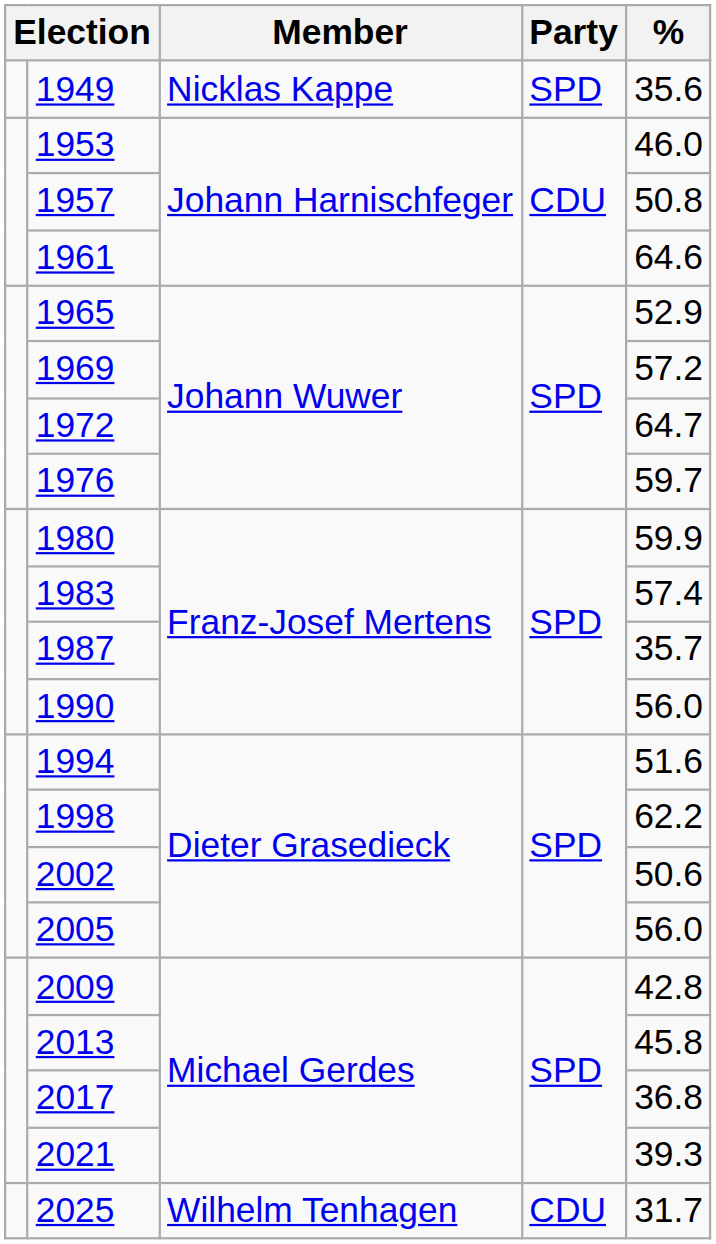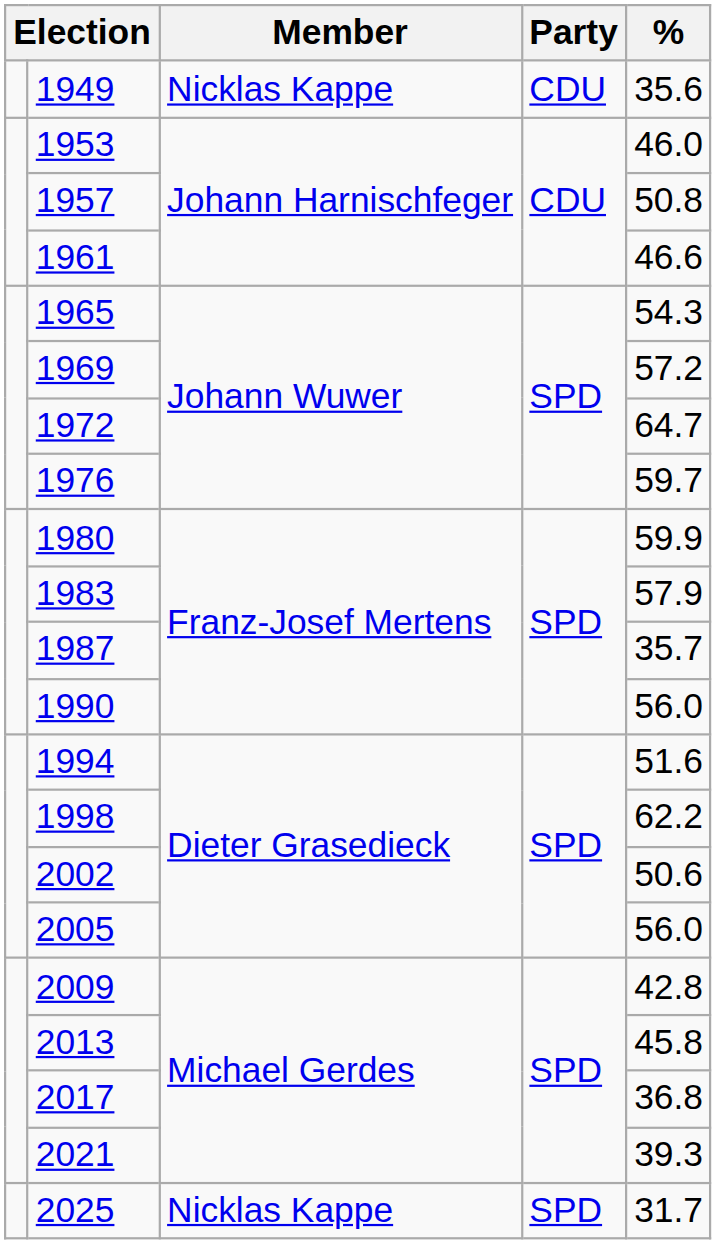1949 | Party: SPD -> CDU
1961 | %: 64.6 -> 46.6
1965 | %: 52.9 -> 54.3
1983 | %: 57.4 -> 57.9
2025 | Member: Wilhelm Tenhagen -> Nicklas Kappe
2025 | Party: CDU -> SPD
